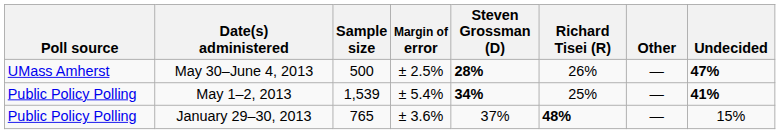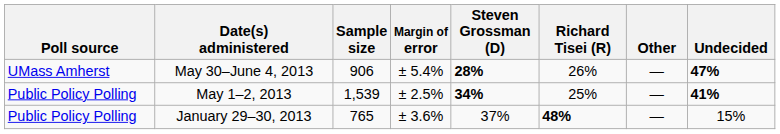May 30–June 4, 2013 | Sample size: 500 -> 906
May 30–June 4, 2013 | Margin of error: ± 2.5% -> ± 5.4%
May 1–2, 2013 | Margin of error: ± 5.4% -> ± 2.5%
